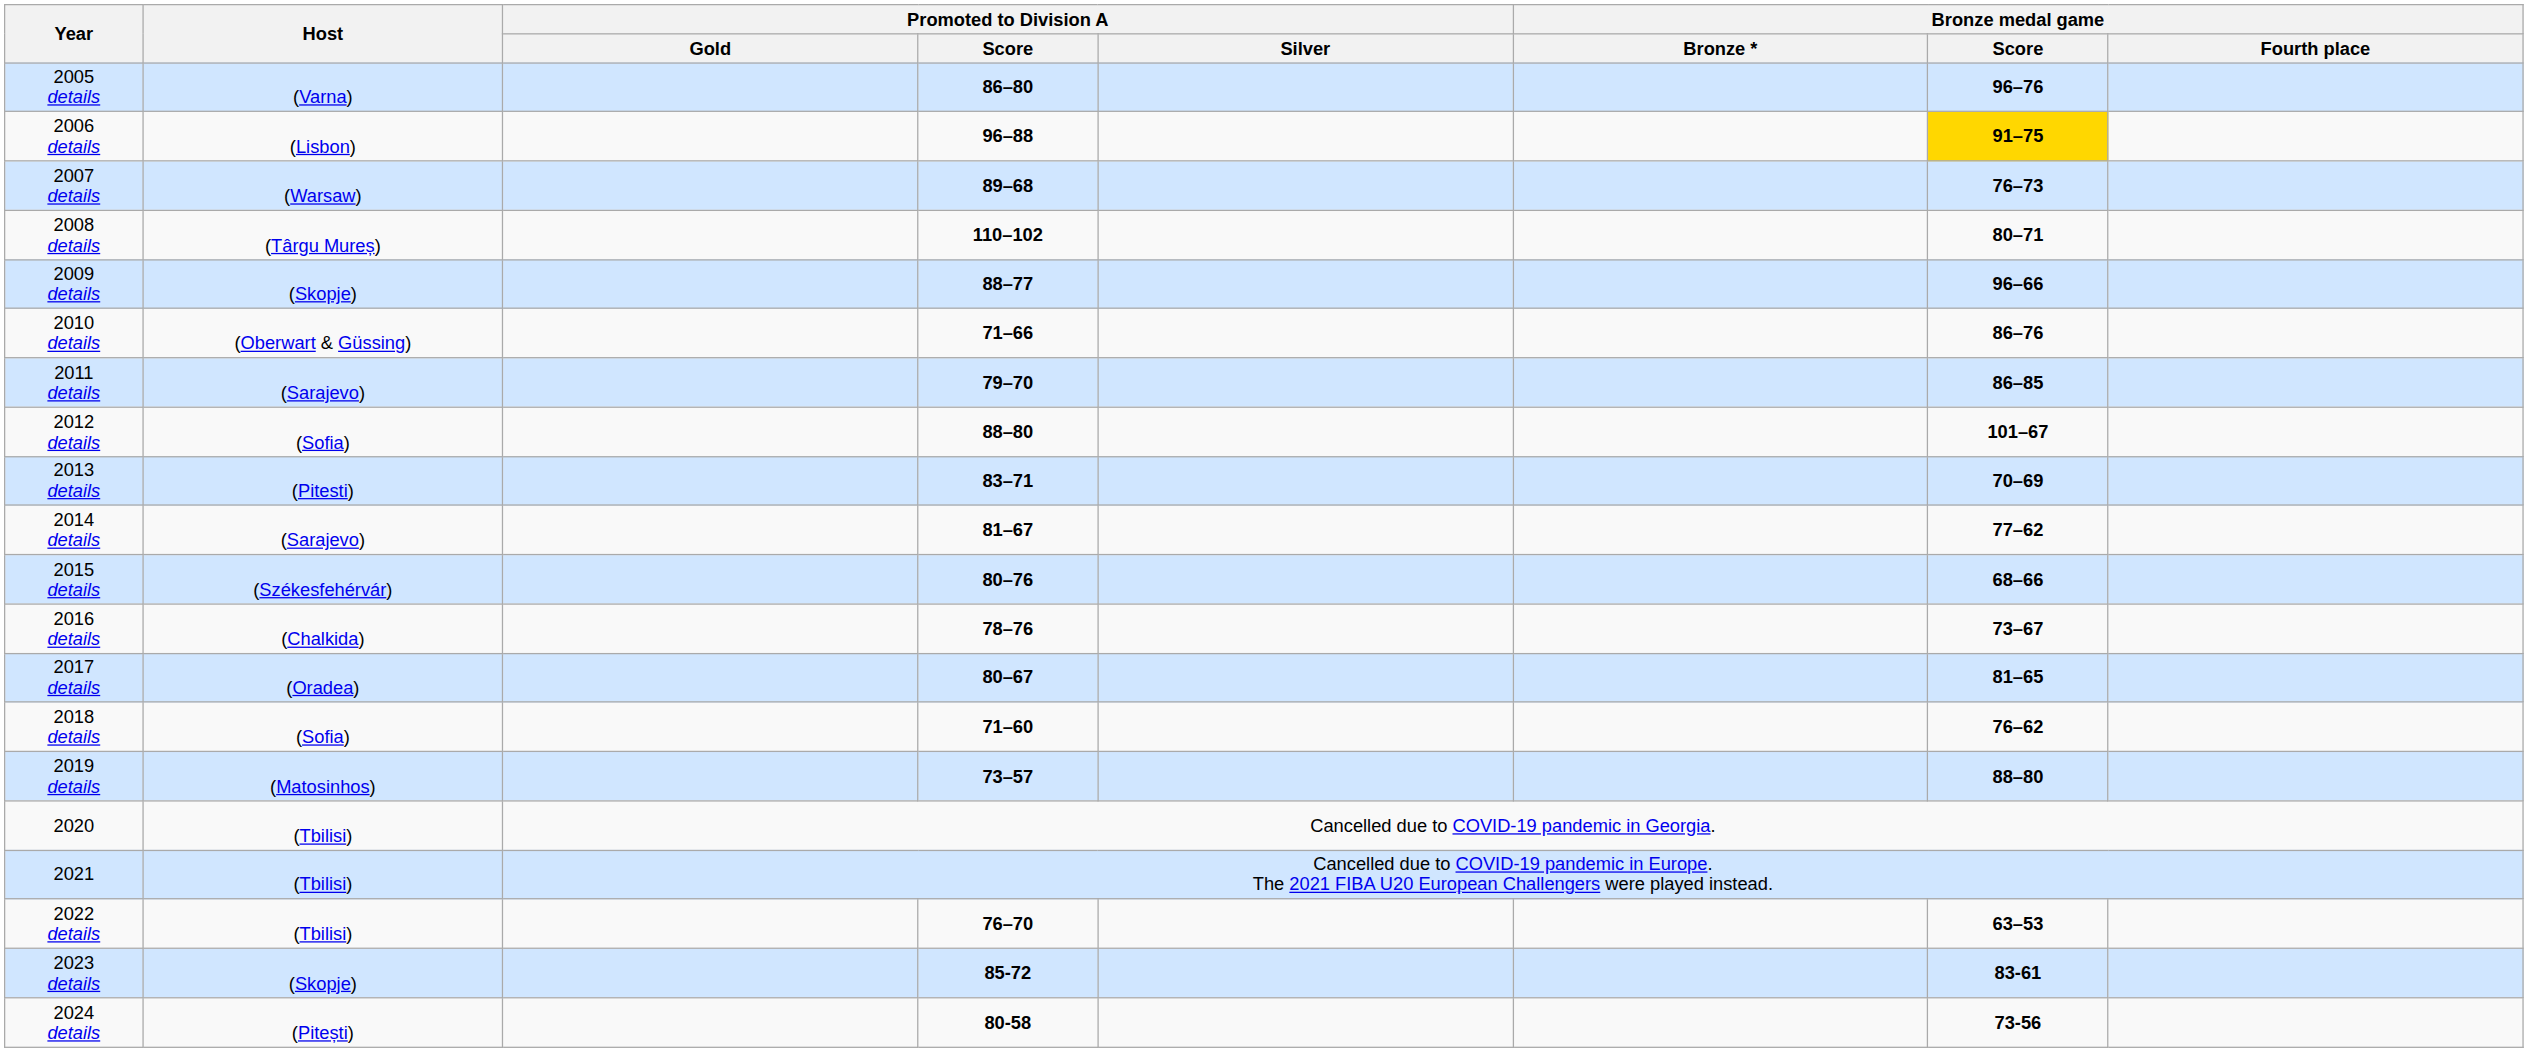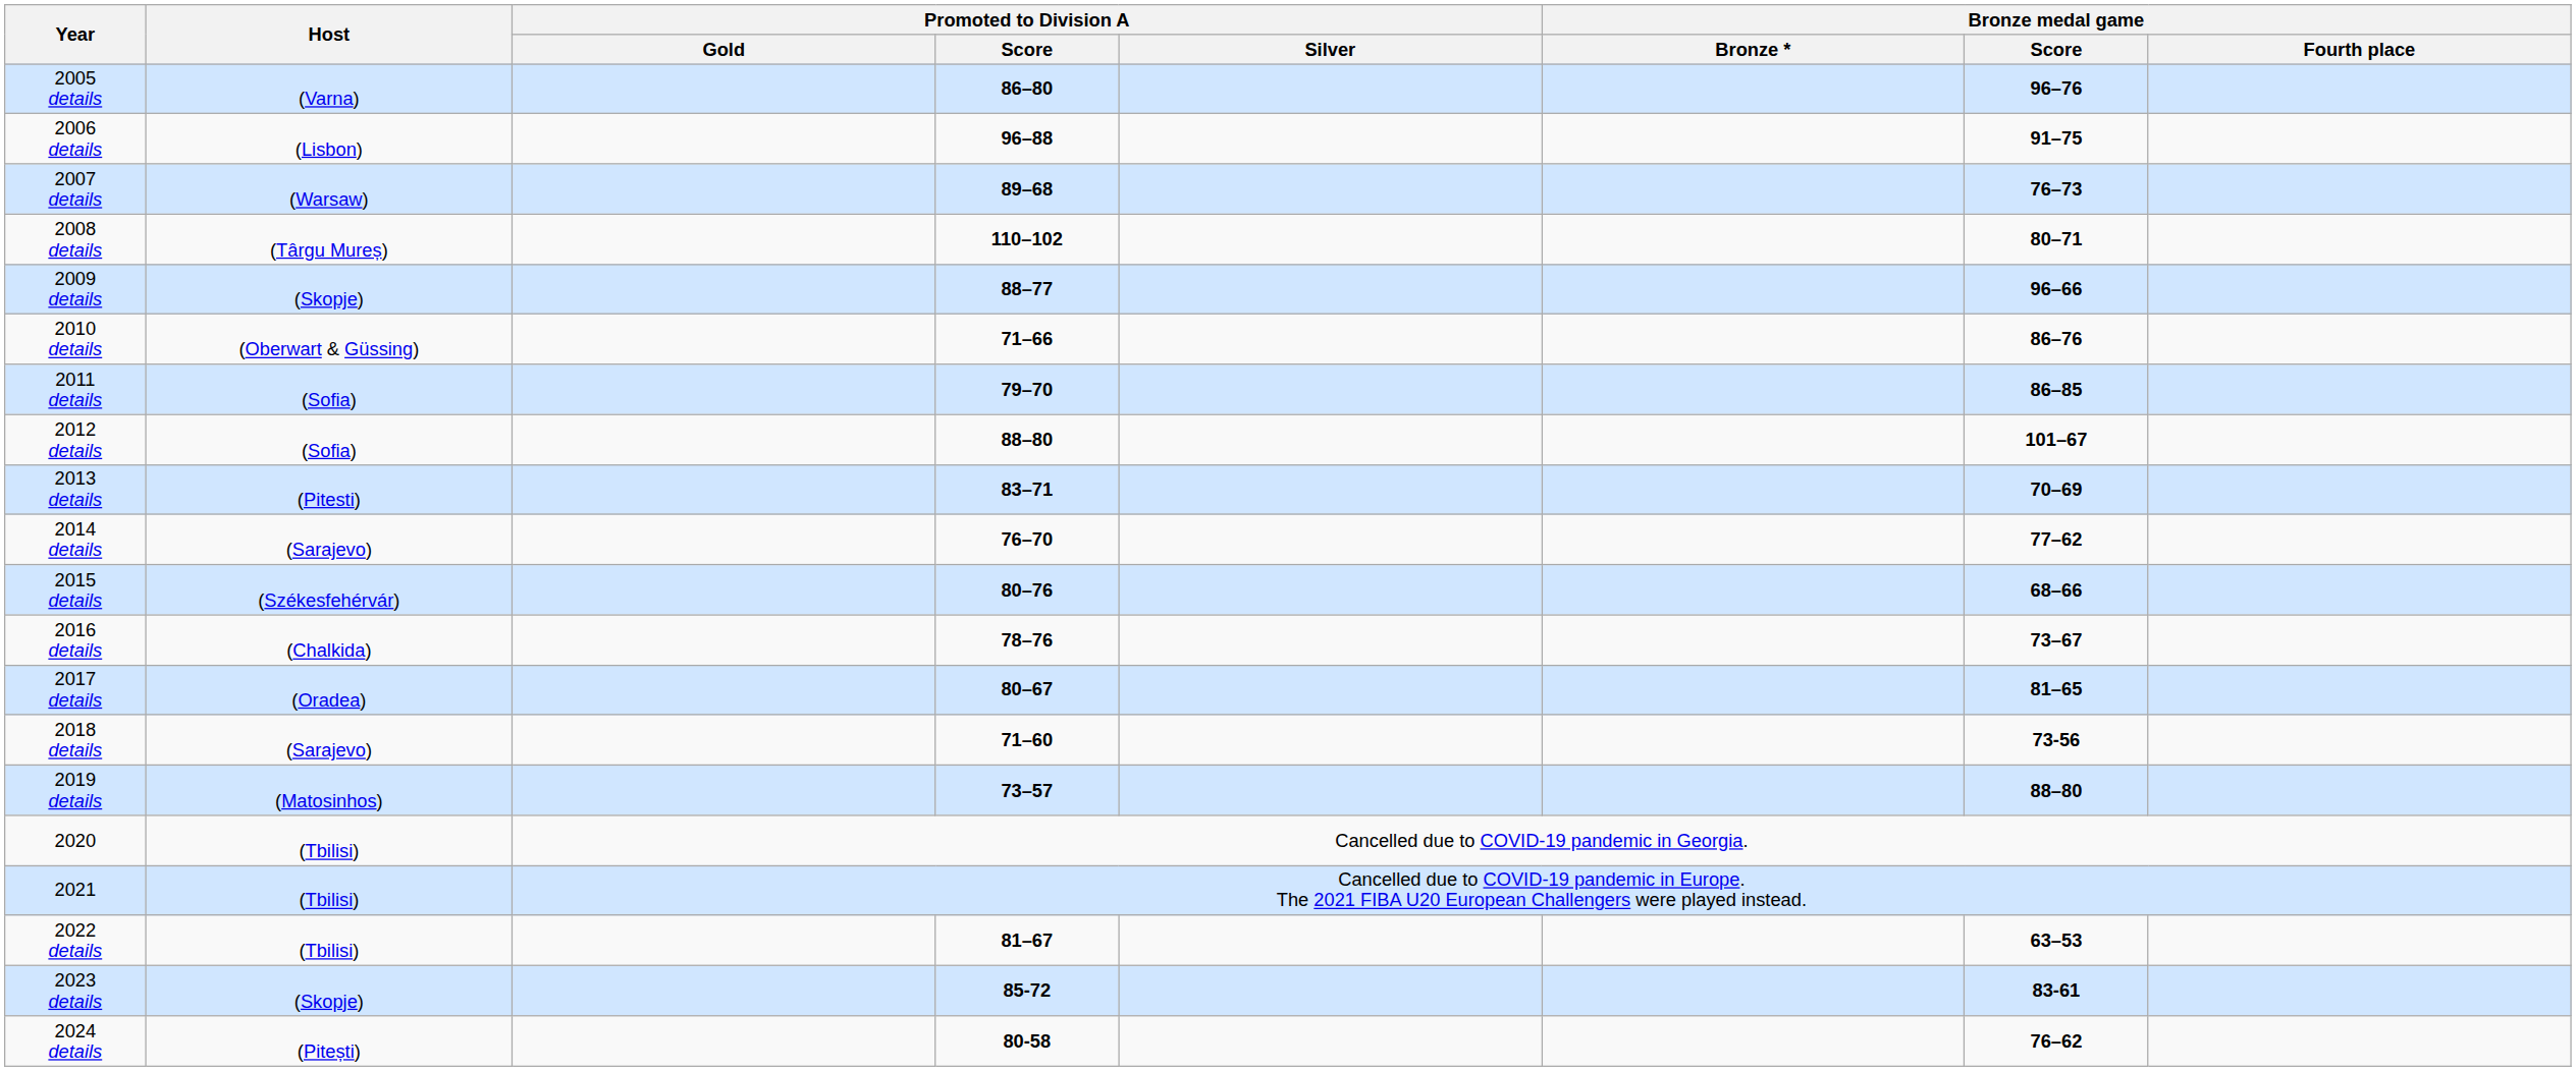2006 details | Bronze medal game / Score: gold background -> no background
2011 details | Host: (Sarajevo) -> (Sofia)
2014 details | Promoted to Division A / Score: 81–67 -> 76–70
2018 details | Host: (Sofia) -> (Sarajevo)
2018 details | Bronze medal game / Score: 76–62 -> 73-56
2022 details | Promoted to Division A / Score: 76–70 -> 81–67
2024 details | Bronze medal game / Score: 73-56 -> 76–62
